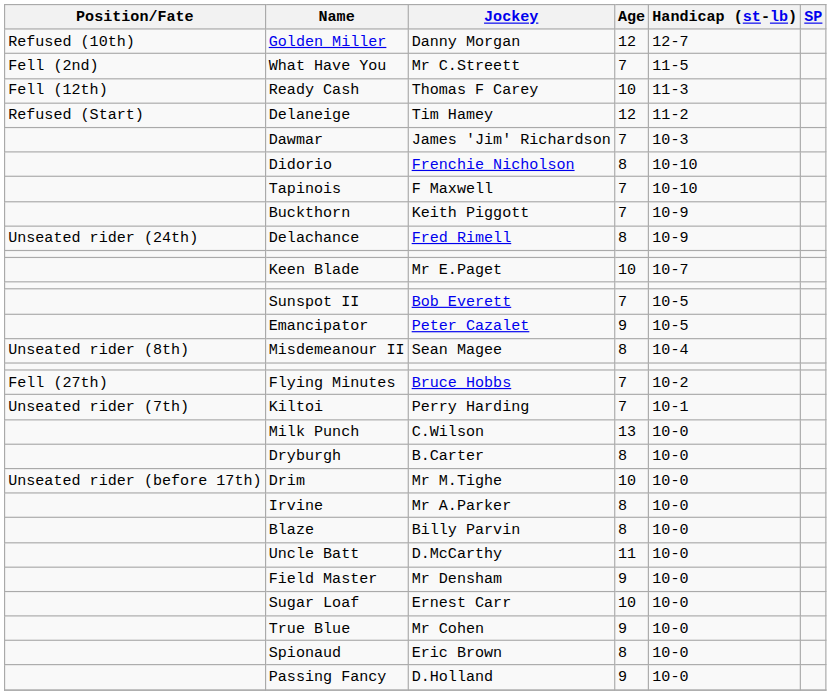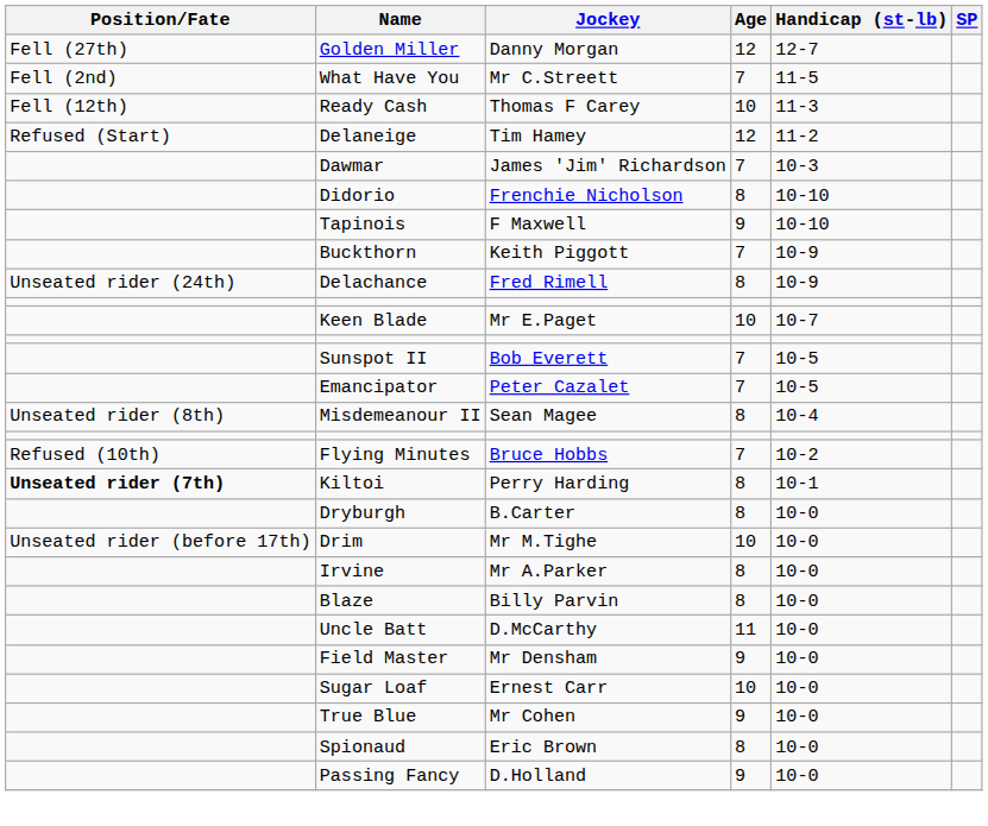Golden Miller | Position/Fate: Refused (10th) -> Fell (27th)
Tapinois | Age: 7 -> 9
Emancipator | Age: 9 -> 7
Flying Minutes | Position/Fate: Fell (27th) -> Refused (10th)
Kiltoi | Position/Fate: normal -> bold
Kiltoi | Age: 7 -> 8
- row: Milk Punch | C.Wilson | 13 | 10-0
